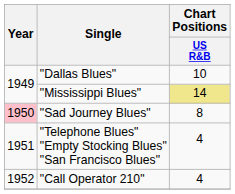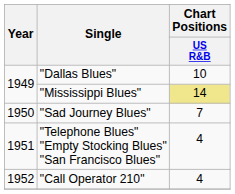"Sad Journey Blues" | Year: pink background -> no background
"Sad Journey Blues" | Chart Positions / US R&B: 8 -> 7
